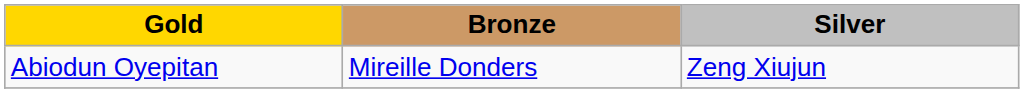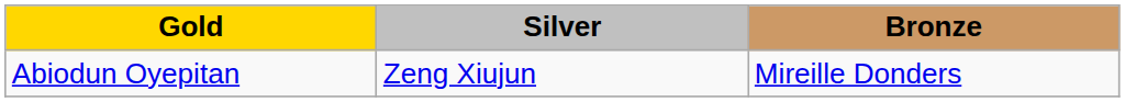columns swapped: Silver <-> Bronze
